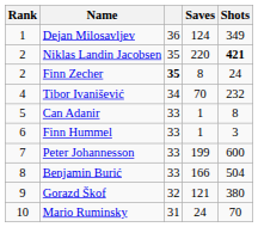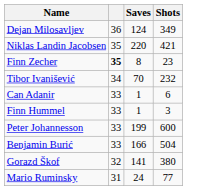- column: Rank | 1 | 2 | 2 | 4 | 5 | 6 | 7 | 8 | 9 | 10
Niklas Landin Jacobsen | Shots: bold -> normal
Finn Zecher | Shots: 24 -> 23
Can Adanir | Shots: 8 -> 6
Gorazd Škof | Saves: 121 -> 141
Mario Ruminsky | Shots: 70 -> 77
